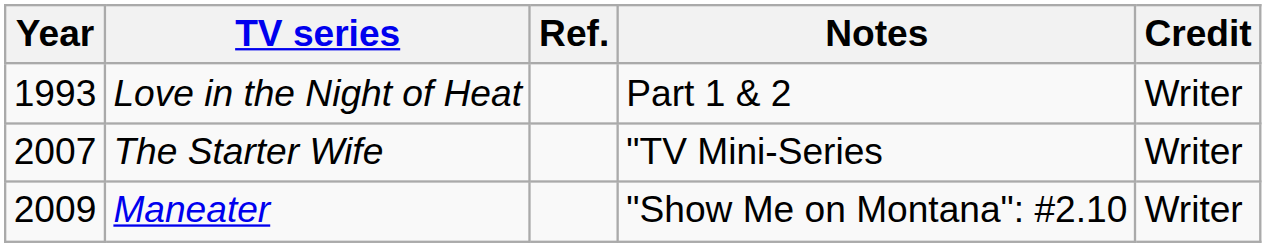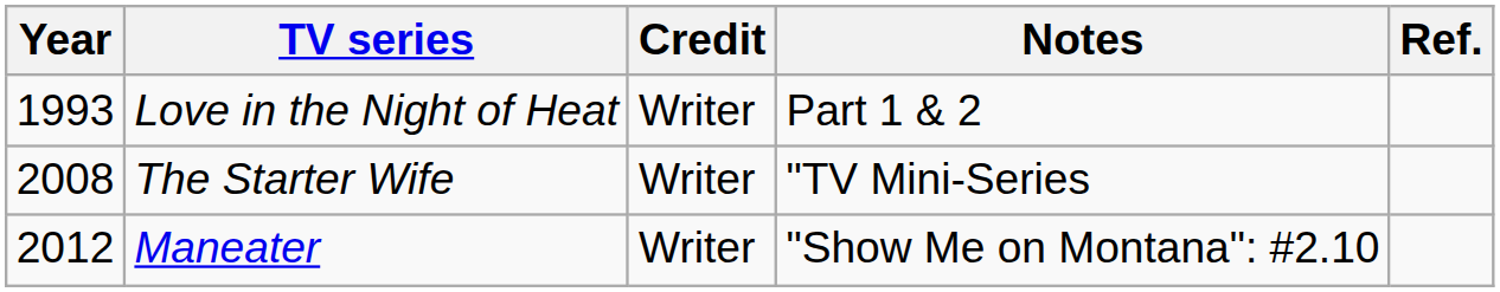columns swapped: Credit <-> Ref.
The Starter Wife | Year: 2007 -> 2008
Maneater | Year: 2009 -> 2012
